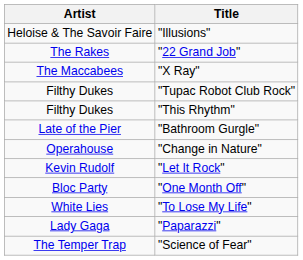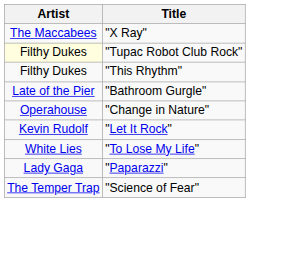- row: Heloise & The Savoir Faire | "Illusions"
- row: The Rakes | "22 Grand Job"
"Tupac Robot Club Rock" | Artist: no background -> lightyellow background
- row: Bloc Party | "One Month Off"
